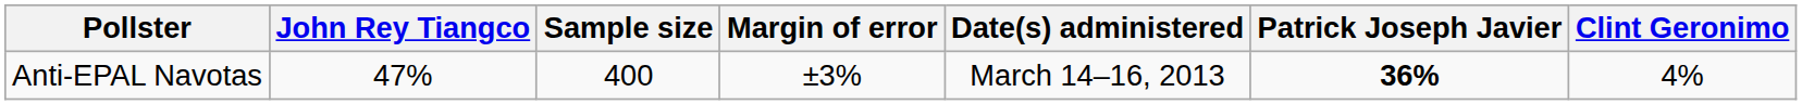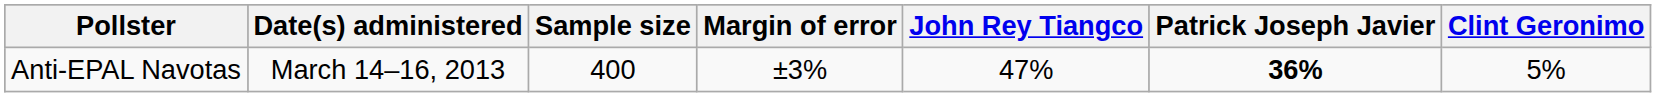columns swapped: Date(s) administered <-> John Rey Tiangco
Anti-EPAL Navotas | Clint Geronimo: 4% -> 5%
